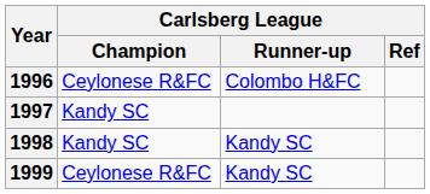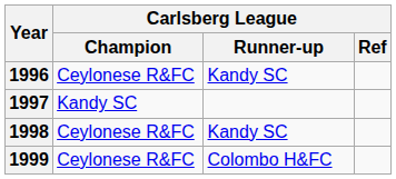1996 | Carlsberg League / Runner-up: Colombo H&FC -> Kandy SC
1998 | Carlsberg League / Champion: Kandy SC -> Ceylonese R&FC
1999 | Carlsberg League / Runner-up: Kandy SC -> Colombo H&FC
